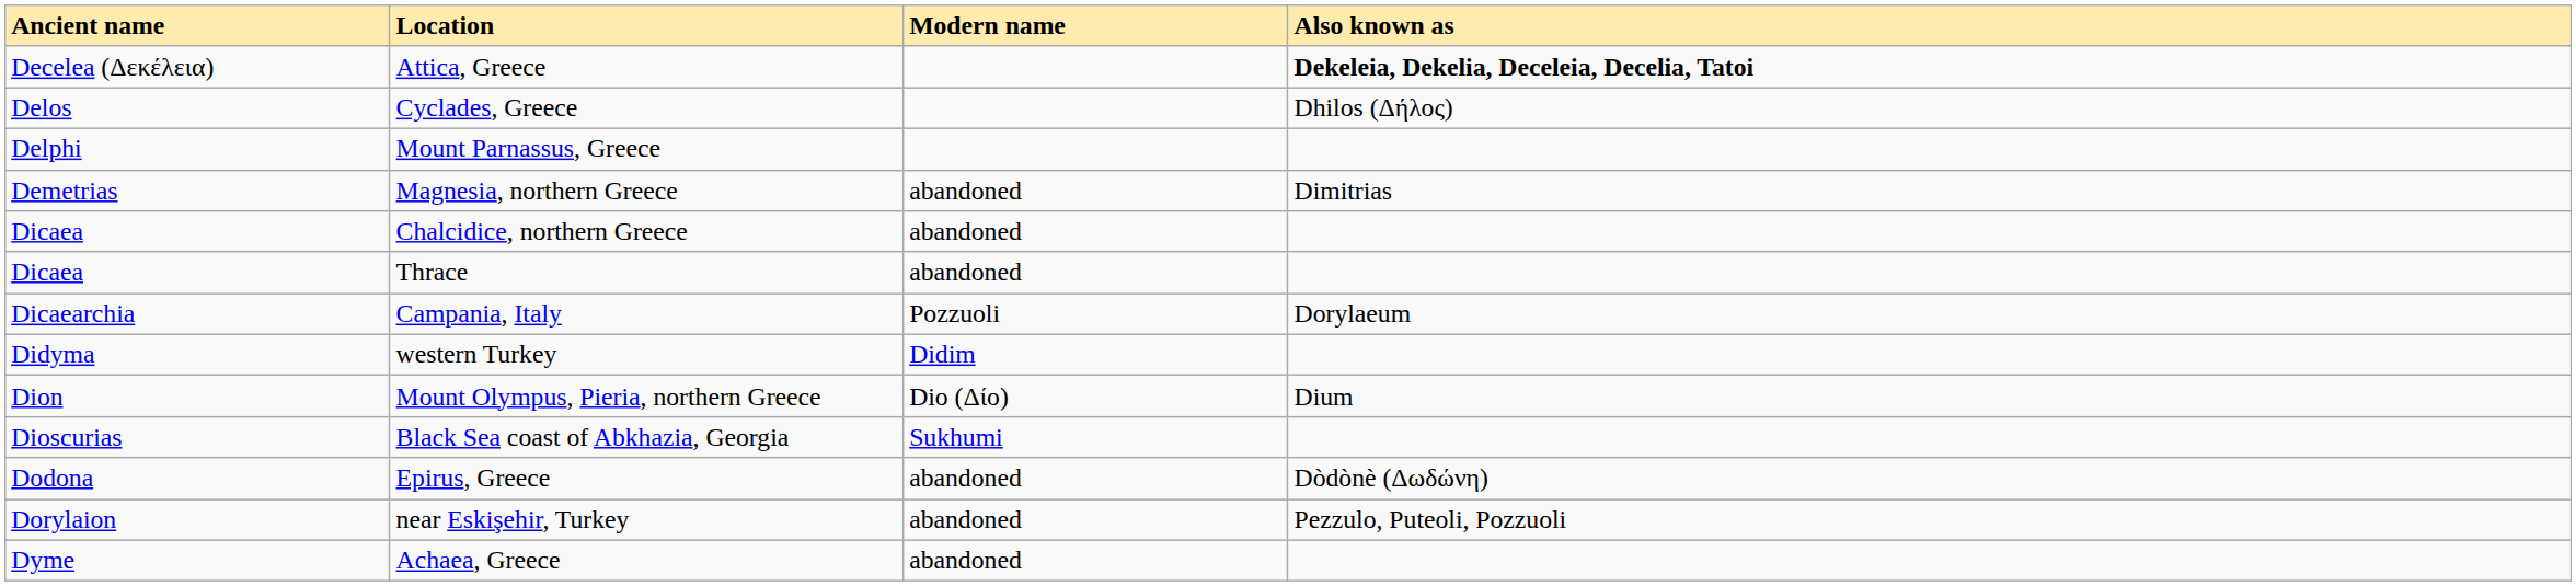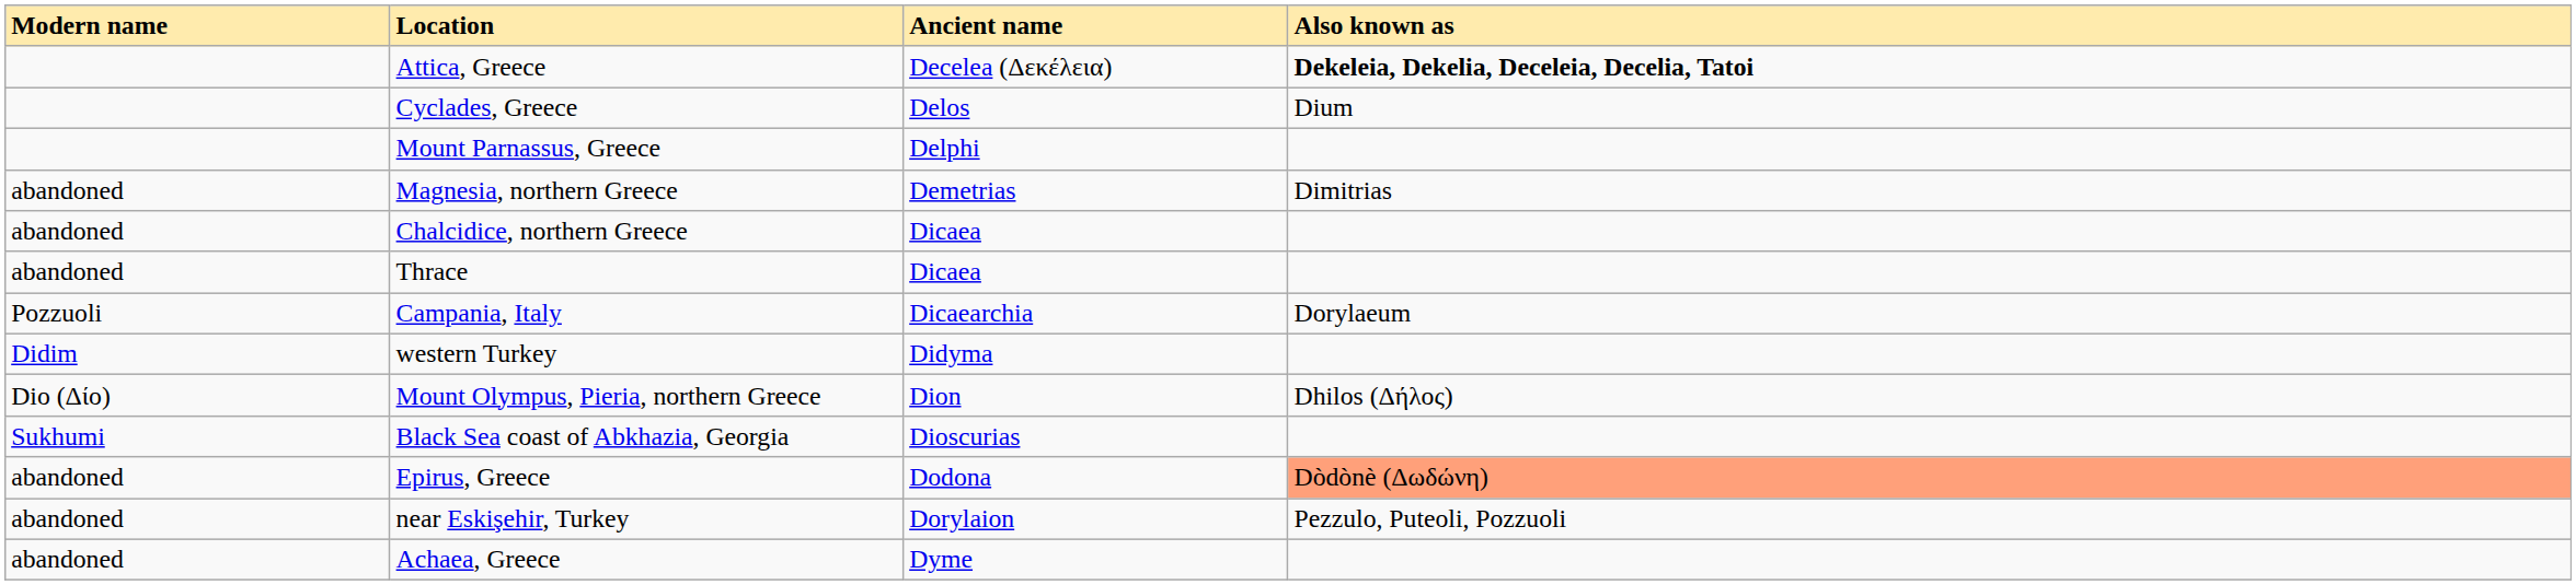columns swapped: Ancient name <-> Modern name
Cyclades, Greece | Also known as: Dhilos (Δήλος) -> Dium
Mount Olympus, Pieria, northern Greece | Also known as: Dium -> Dhilos (Δήλος)
Epirus, Greece | Also known as: no background -> lightsalmon background
